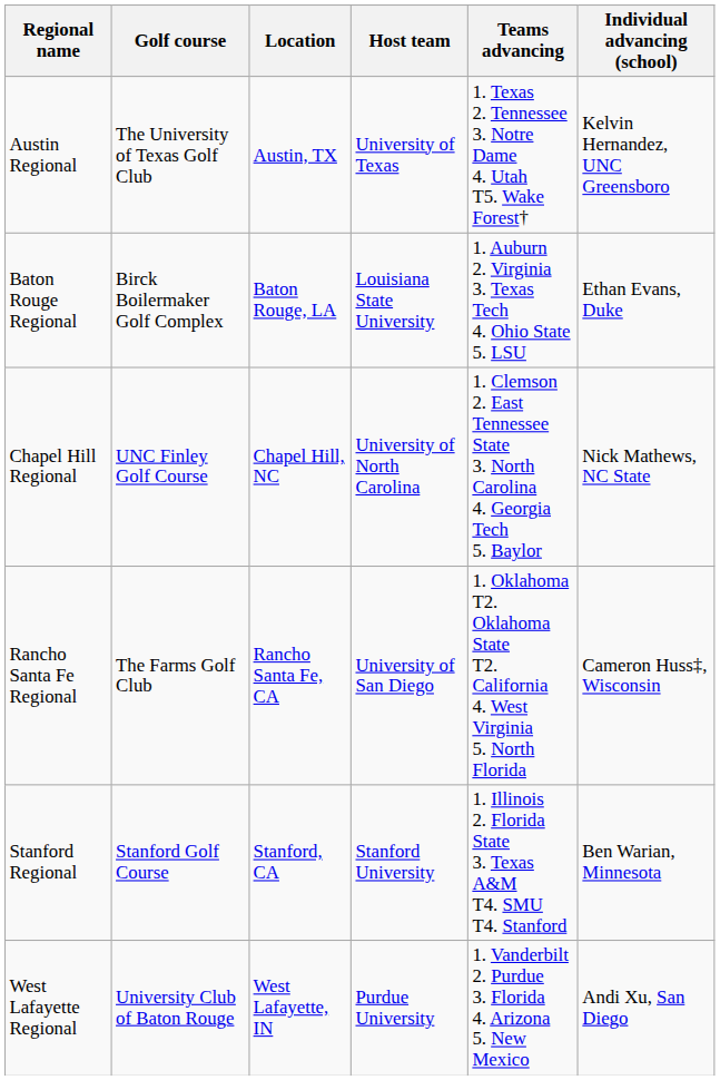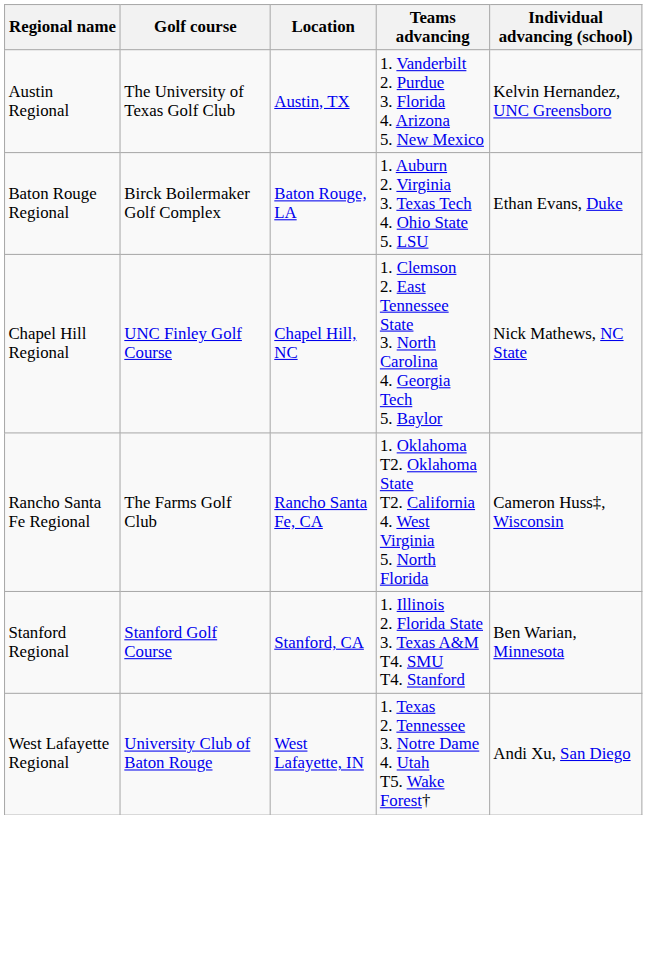- column: Host team | University of Texas | Louisiana State University | University of North Carolina | University of San Diego | Stanford University | Purdue University
Austin Regional | Teams advancing: 1. Texas 2. Tennessee 3. Notre Dame 4. Utah T5. Wake Forest† -> 1. Vanderbilt 2. Purdue 3. Florida 4. Arizona 5. New Mexico
West Lafayette Regional | Teams advancing: 1. Vanderbilt 2. Purdue 3. Florida 4. Arizona 5. New Mexico -> 1. Texas 2. Tennessee 3. Notre Dame 4. Utah T5. Wake Forest†
